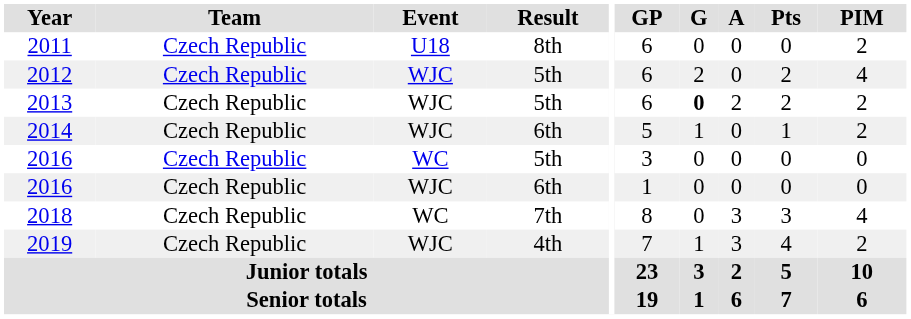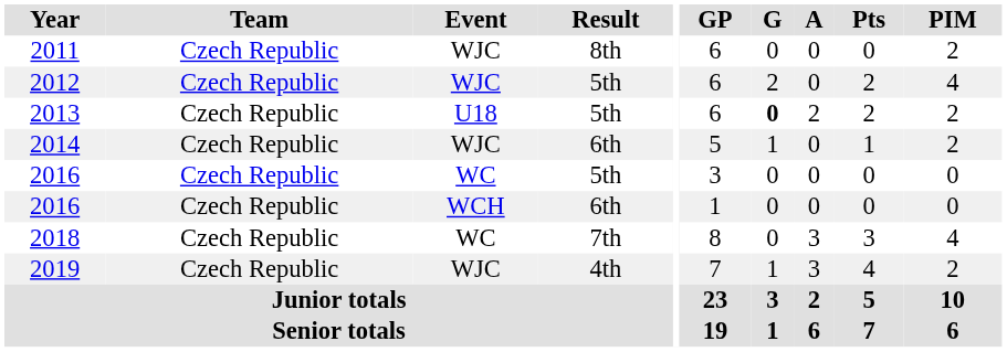2011 | Event: U18 -> WJC
2013 | Event: WJC -> U18
2016 / 6th | Event: WJC -> WCH
